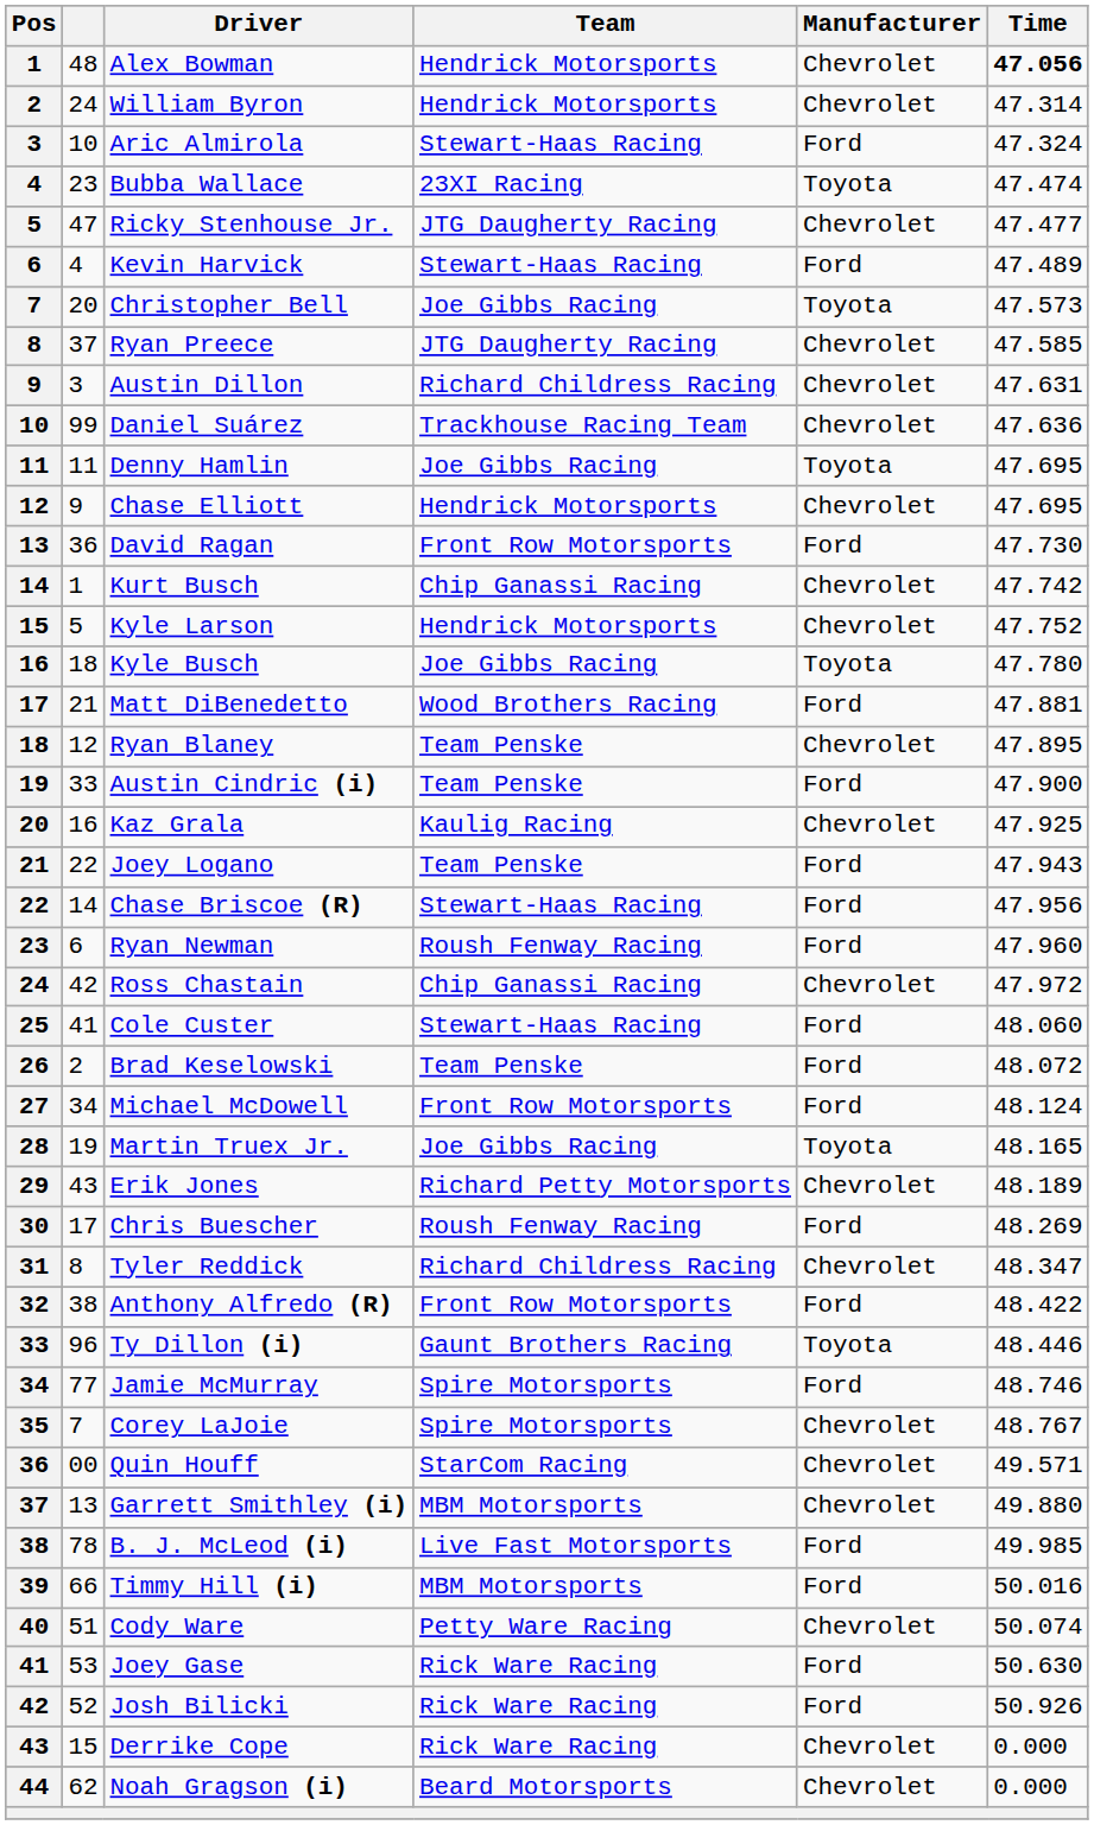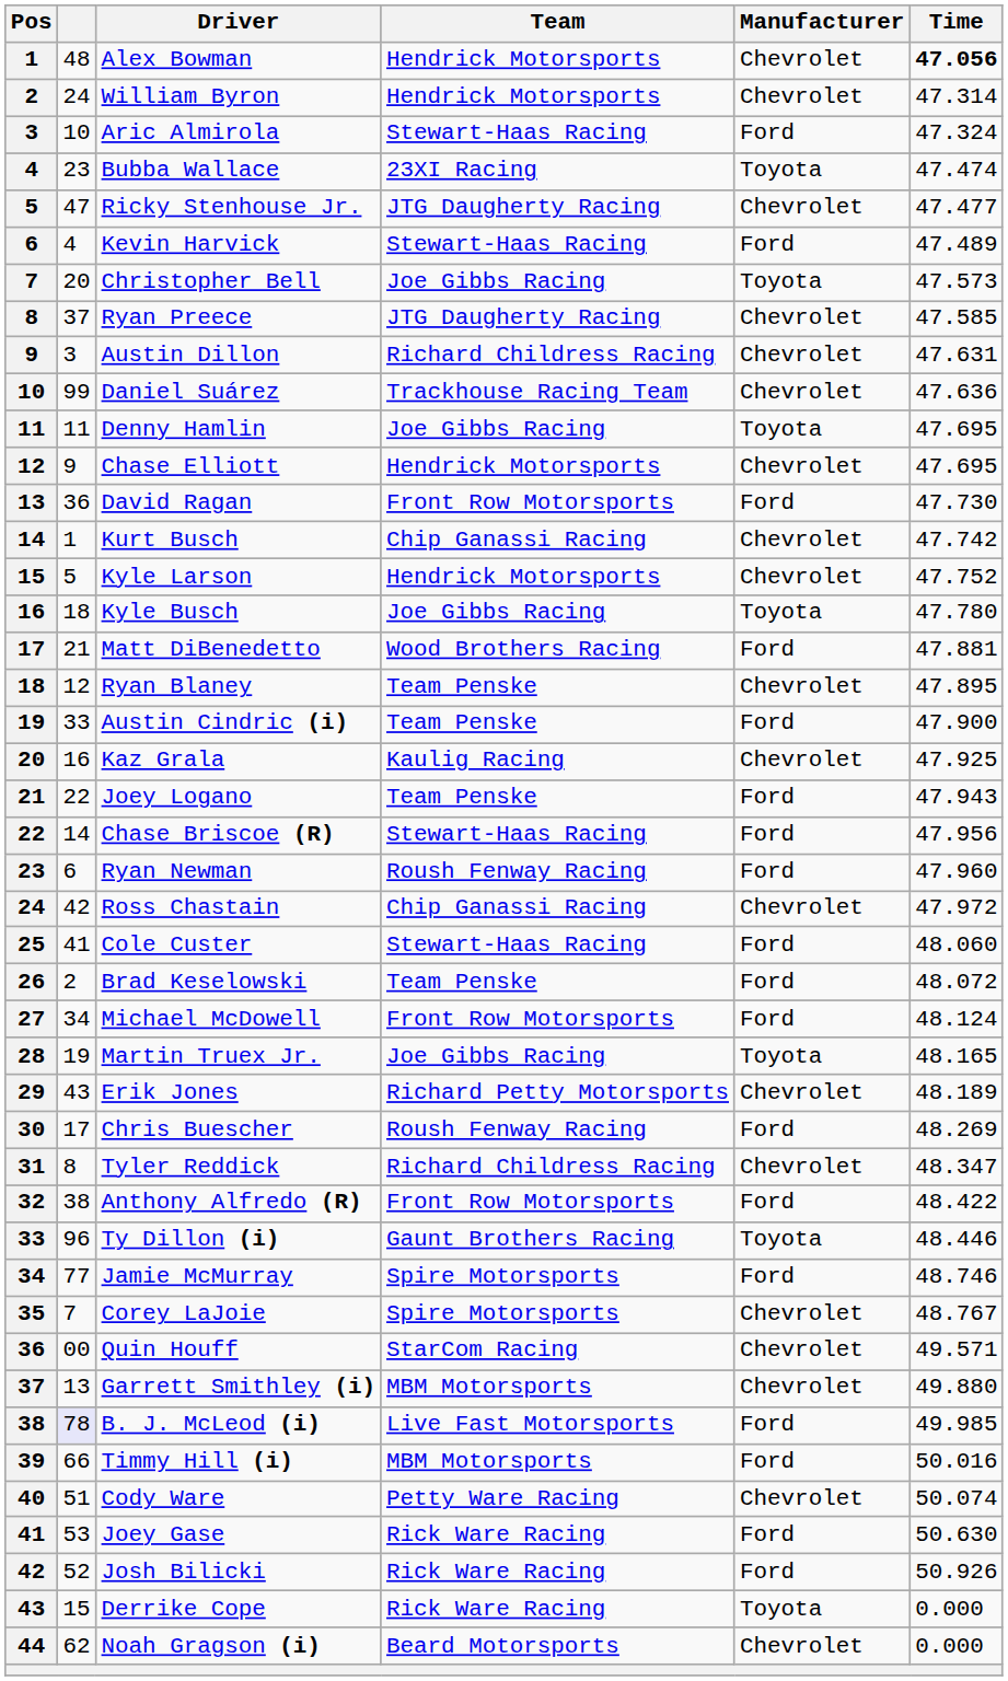B. J. McLeod (i) | column 2: no background -> lavender background
Derrike Cope | Manufacturer: Chevrolet -> Toyota
